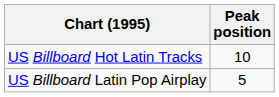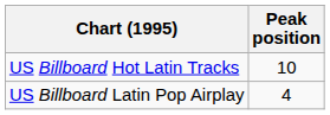US Billboard Latin Pop Airplay | Peak position: 5 -> 4
